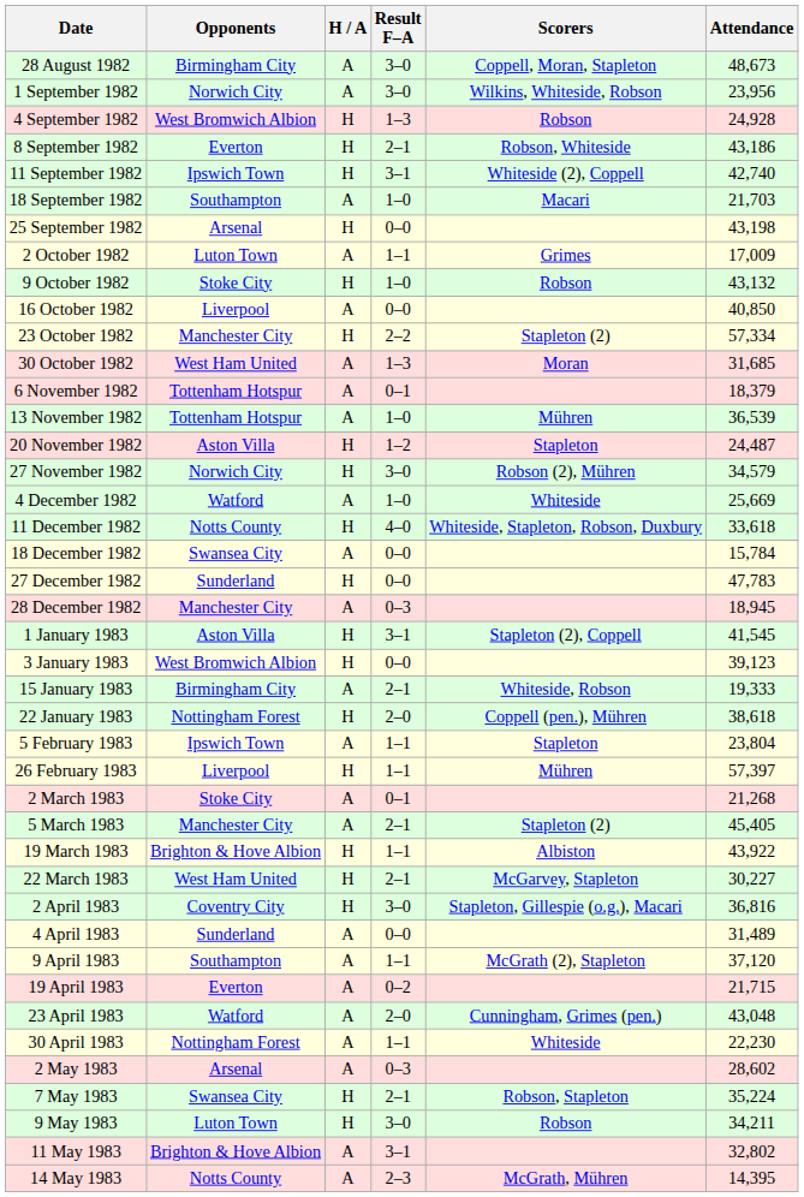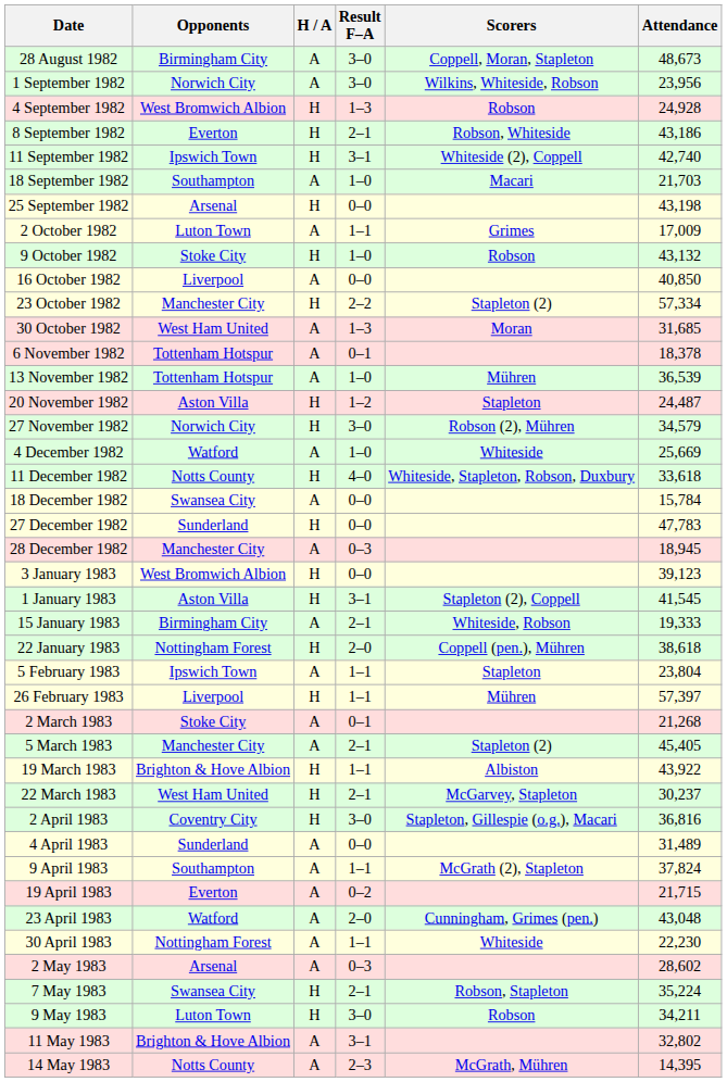6 November 1982 | Attendance: 18,379 -> 18,378
rows swapped: 1 January 1983 <-> 3 January 1983
22 March 1983 | Attendance: 30,227 -> 30,237
9 April 1983 | Attendance: 37,120 -> 37,824
